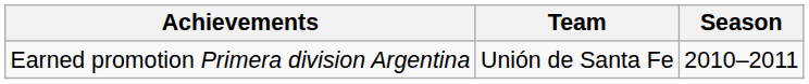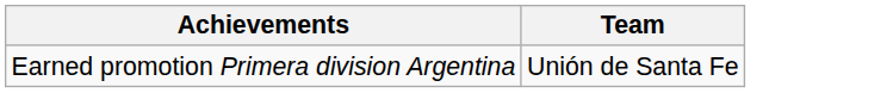- column: Season | 2010–2011
